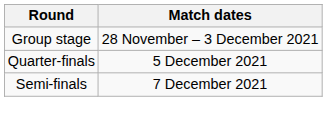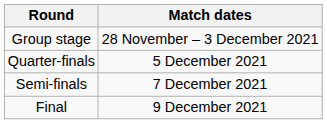+ row: Final | 9 December 2021
